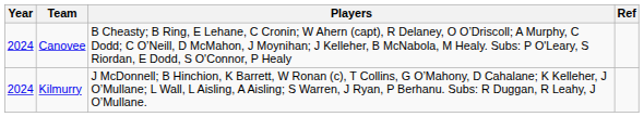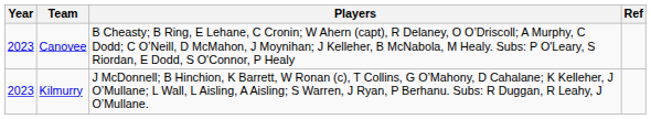Canovee | Year: 2024 -> 2023
Kilmurry | Year: 2024 -> 2023
